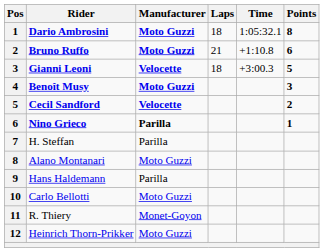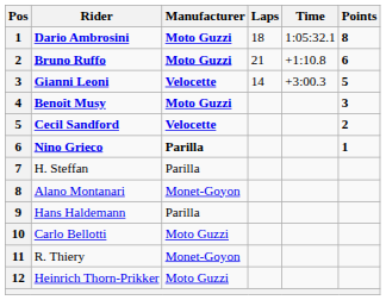Gianni Leoni | Laps: 18 -> 14
Alano Montanari | Manufacturer: Moto Guzzi -> Monet-Goyon
